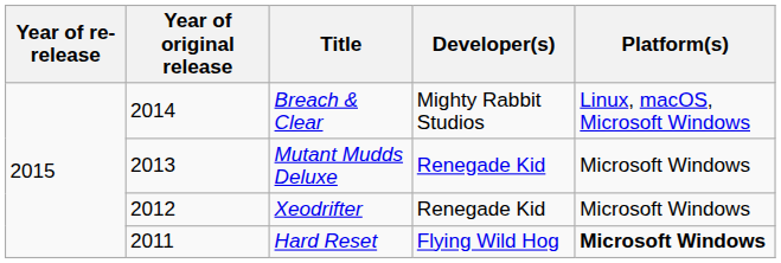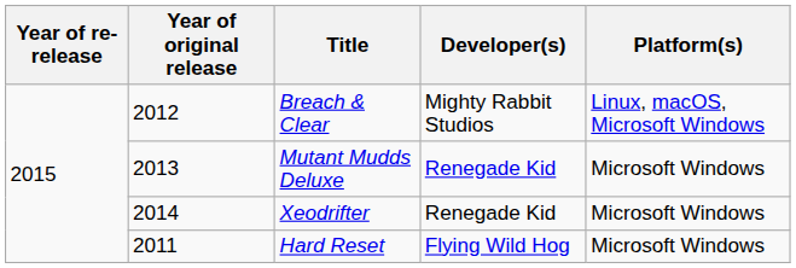Breach & Clear | Year of original release: 2014 -> 2012
Xeodrifter | Year of original release: 2012 -> 2014
Hard Reset | Platform(s): bold -> normal
